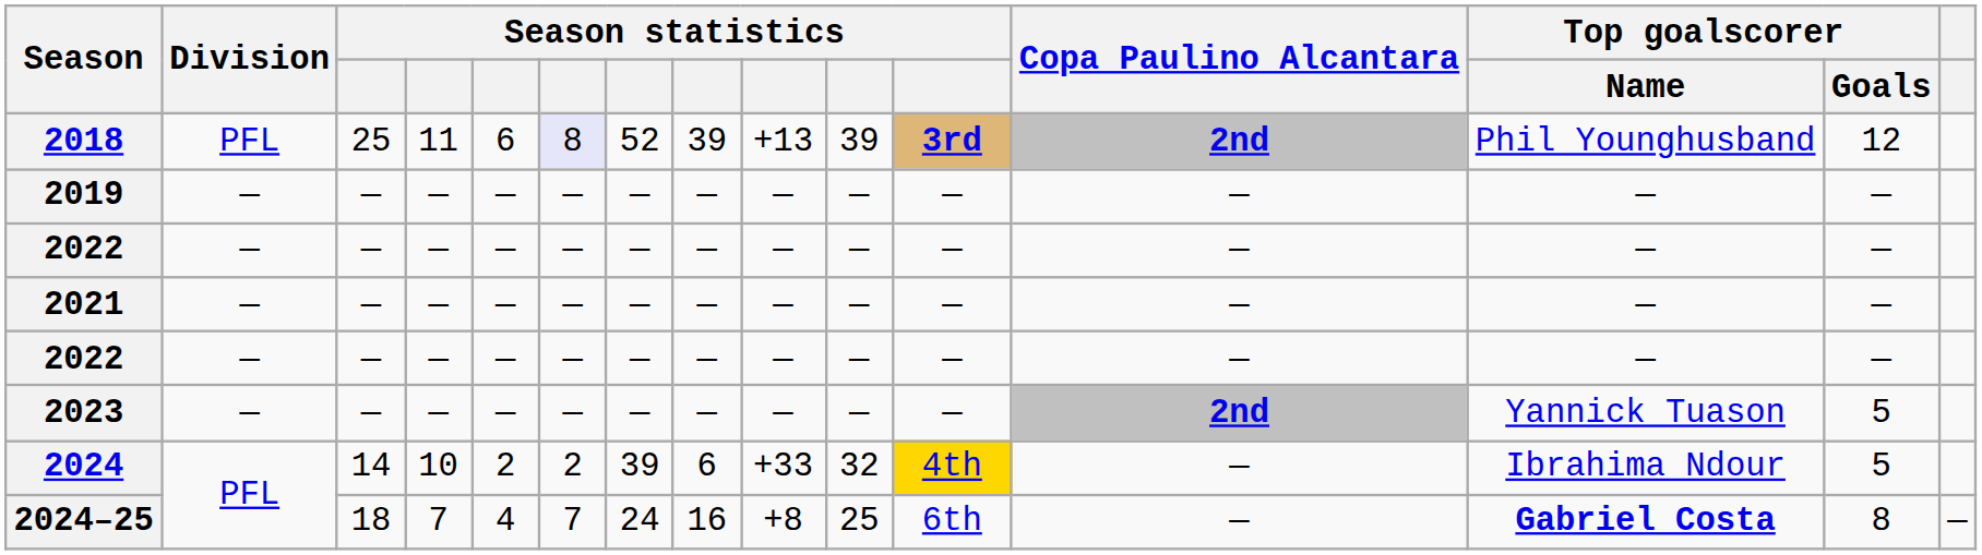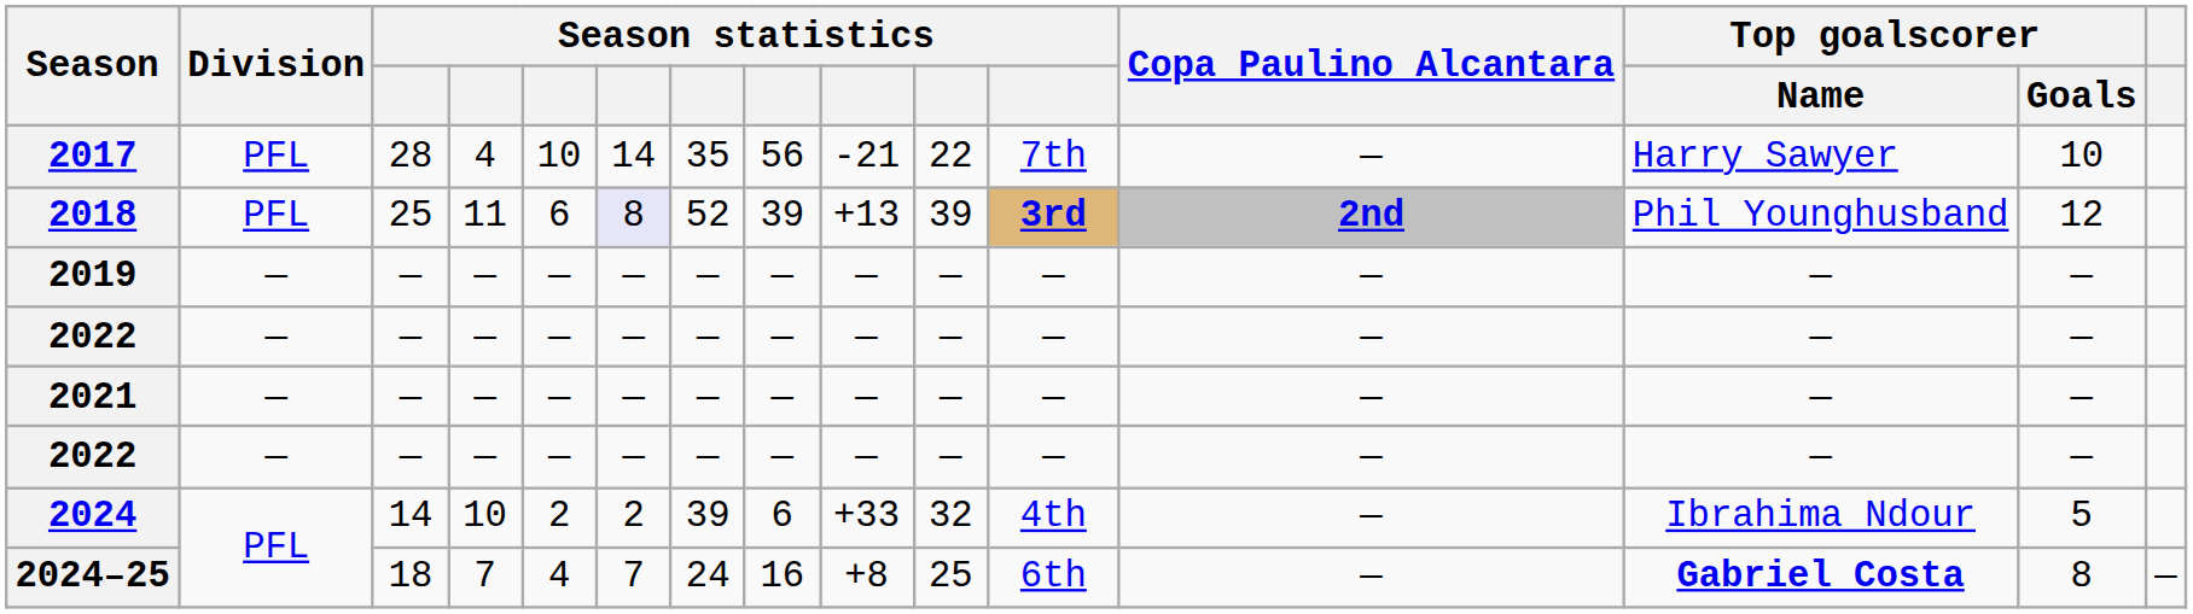+ row: 2017 | PFL | 28 | 4 | 10 | 14 | 35 | 56 | -21 | 22 | 7th | — | Harry Sawyer | 10
- row: 2023 | — | — | — | — | — | — | — | — | — | — | 2nd | Yannick Tuason | 5
2024 | column 11: gold background -> no background
